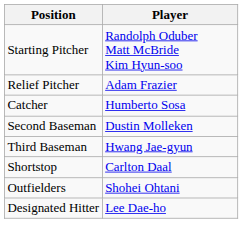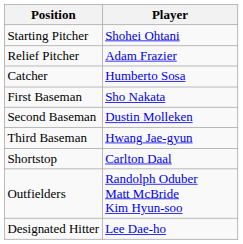Starting Pitcher | Player: Randolph Oduber Matt McBride Kim Hyun-soo -> Shohei Ohtani
+ row: First Baseman | Sho Nakata
Outfielders | Player: Shohei Ohtani -> Randolph Oduber Matt McBride Kim Hyun-soo
